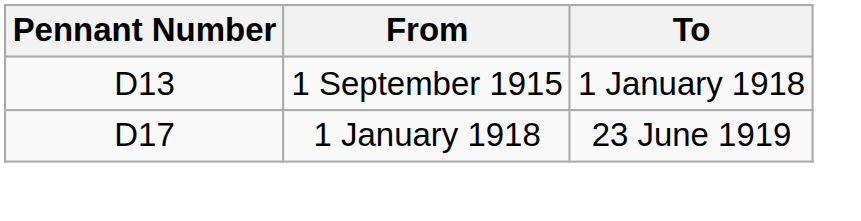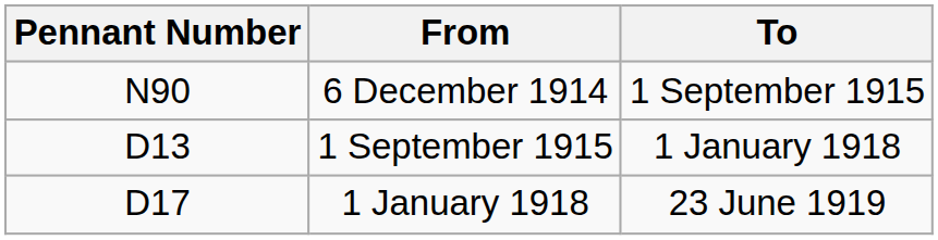+ row: N90 | 6 December 1914 | 1 September 1915
